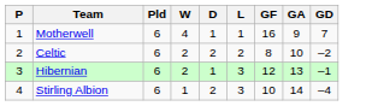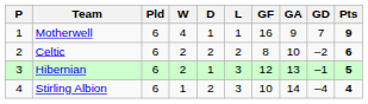+ column: Pts | 9 | 6 | 5 | 4
